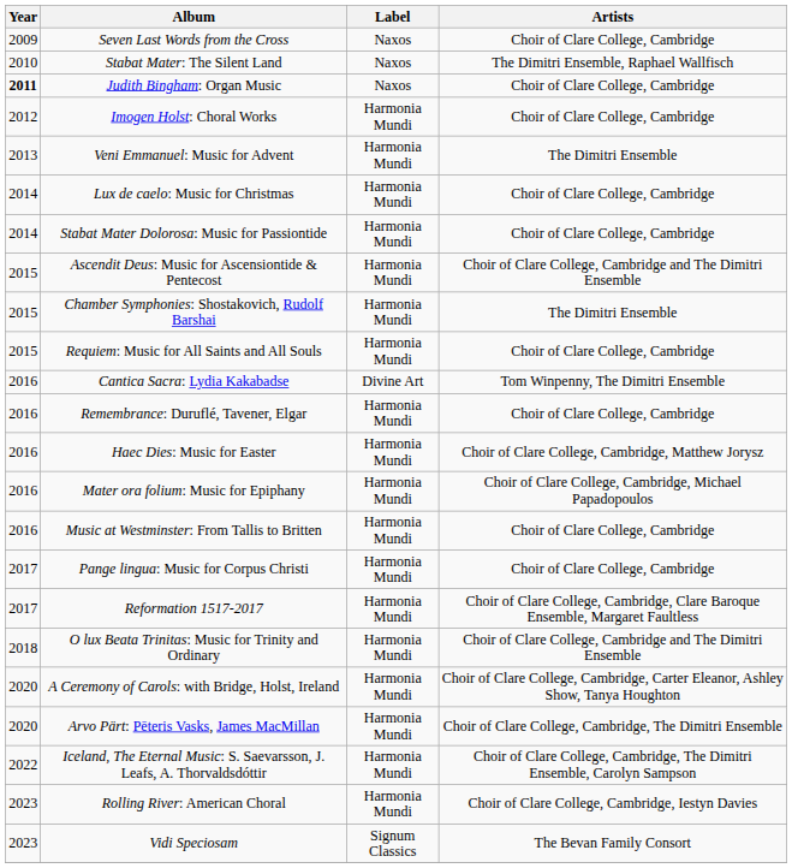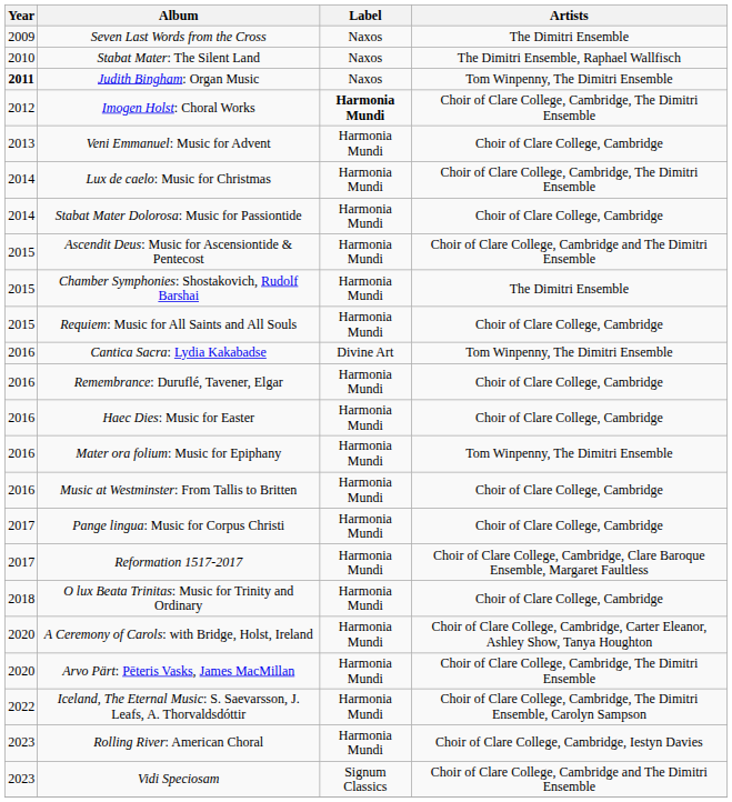Seven Last Words from the Cross | Artists: Choir of Clare College, Cambridge -> The Dimitri Ensemble
Judith Bingham: Organ Music | Artists: Choir of Clare College, Cambridge -> Tom Winpenny, The Dimitri Ensemble
Imogen Holst: Choral Works | Label: normal -> bold
Imogen Holst: Choral Works | Artists: Choir of Clare College, Cambridge -> Choir of Clare College, Cambridge, The Dimitri Ensemble
Veni Emmanuel: Music for Advent | Artists: The Dimitri Ensemble -> Choir of Clare College, Cambridge
Lux de caelo: Music for Christmas | Artists: Choir of Clare College, Cambridge -> Choir of Clare College, Cambridge, The Dimitri Ensemble
Haec Dies: Music for Easter | Artists: Choir of Clare College, Cambridge, Matthew Jorysz -> Choir of Clare College, Cambridge
Mater ora folium: Music for Epiphany | Artists: Choir of Clare College, Cambridge, Michael Papadopoulos -> Tom Winpenny, The Dimitri Ensemble
O lux Beata Trinitas: Music for Trinity and Ordinary | Artists: Choir of Clare College, Cambridge and The Dimitri Ensemble -> Choir of Clare College, Cambridge
Vidi Speciosam | Artists: The Bevan Family Consort -> Choir of Clare College, Cambridge and The Dimitri Ensemble
